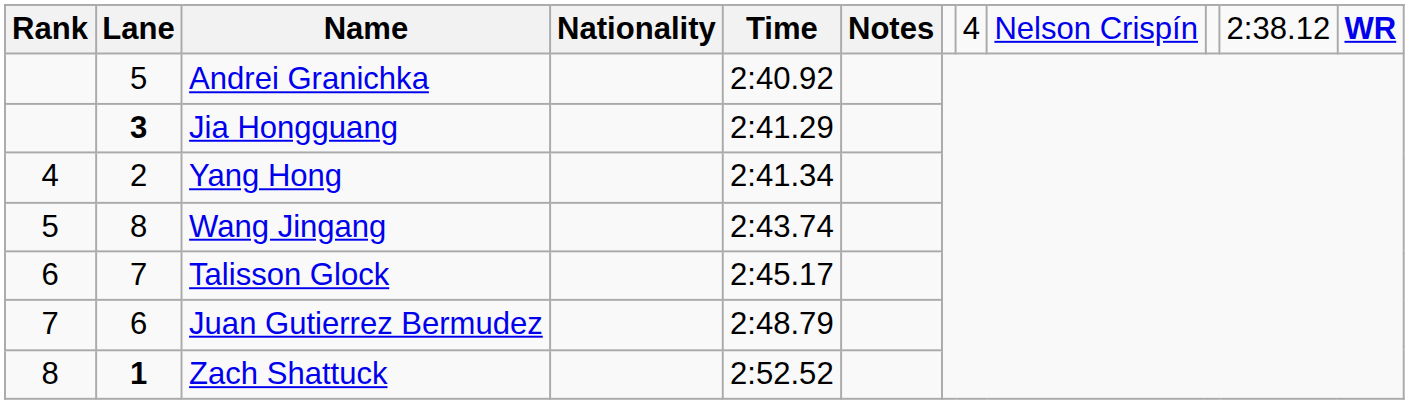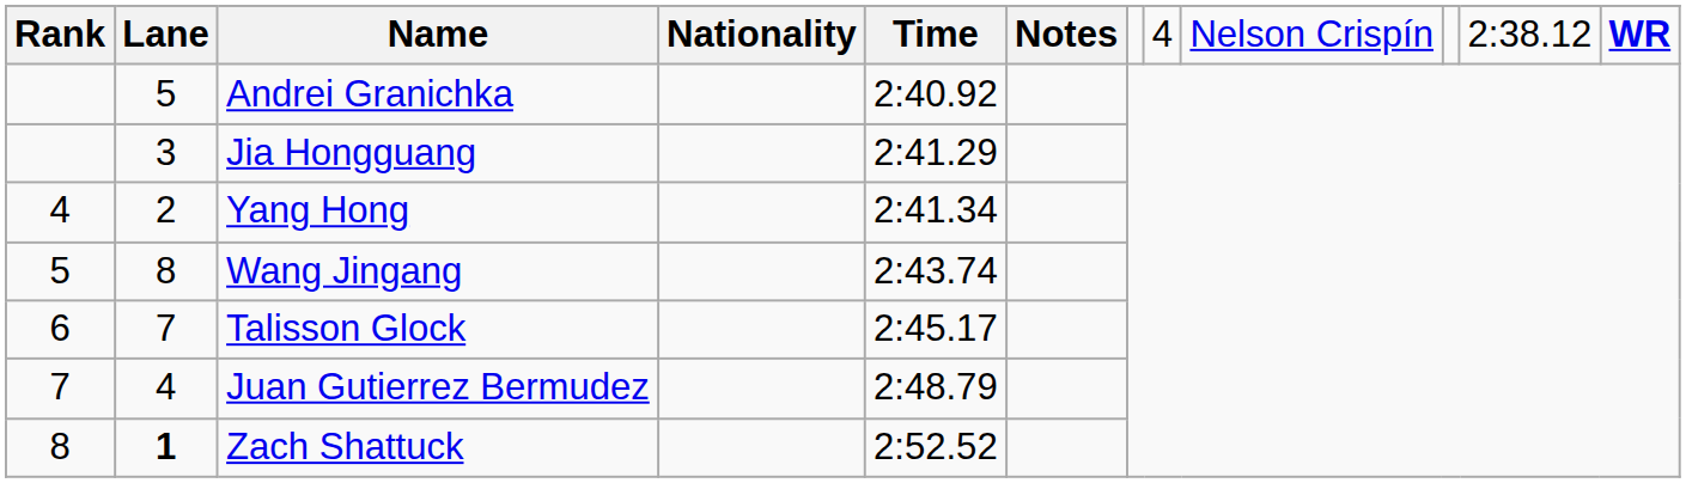Jia Hongguang | column 2: bold -> normal
Juan Gutierrez Bermudez | column 2: 6 -> 4
